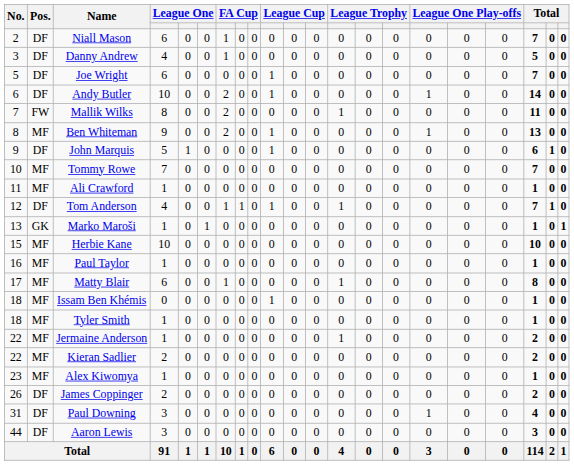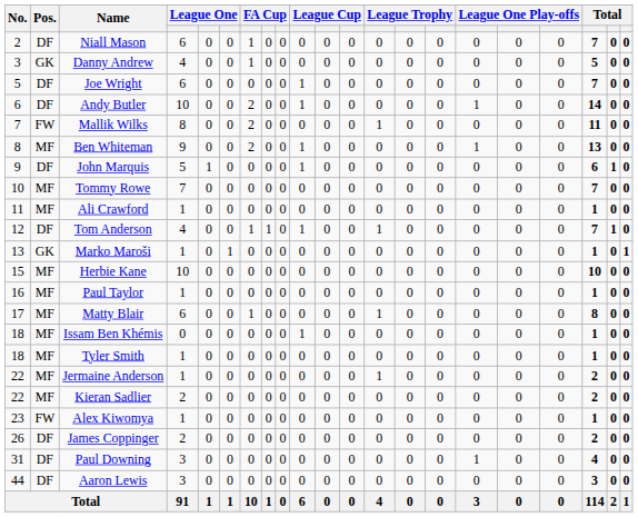Danny Andrew | Pos.: DF -> GK
Alex Kiwomya | Pos.: MF -> FW
